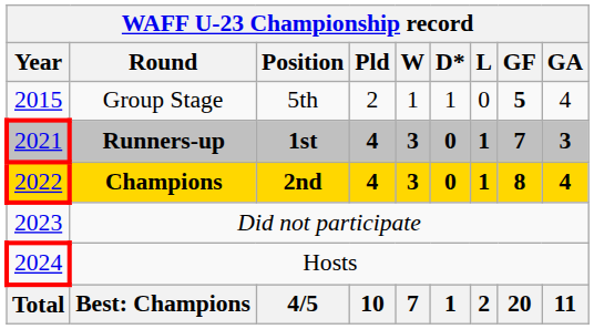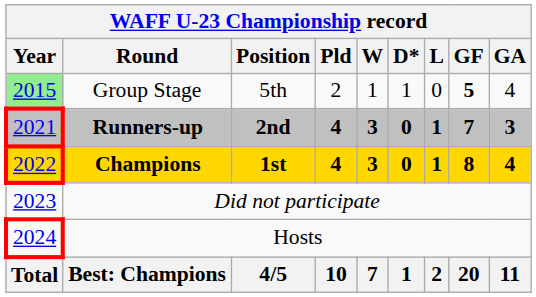Group Stage | Year: no background -> lightgreen background
Runners-up | Position: 1st -> 2nd
Champions | Position: 2nd -> 1st
